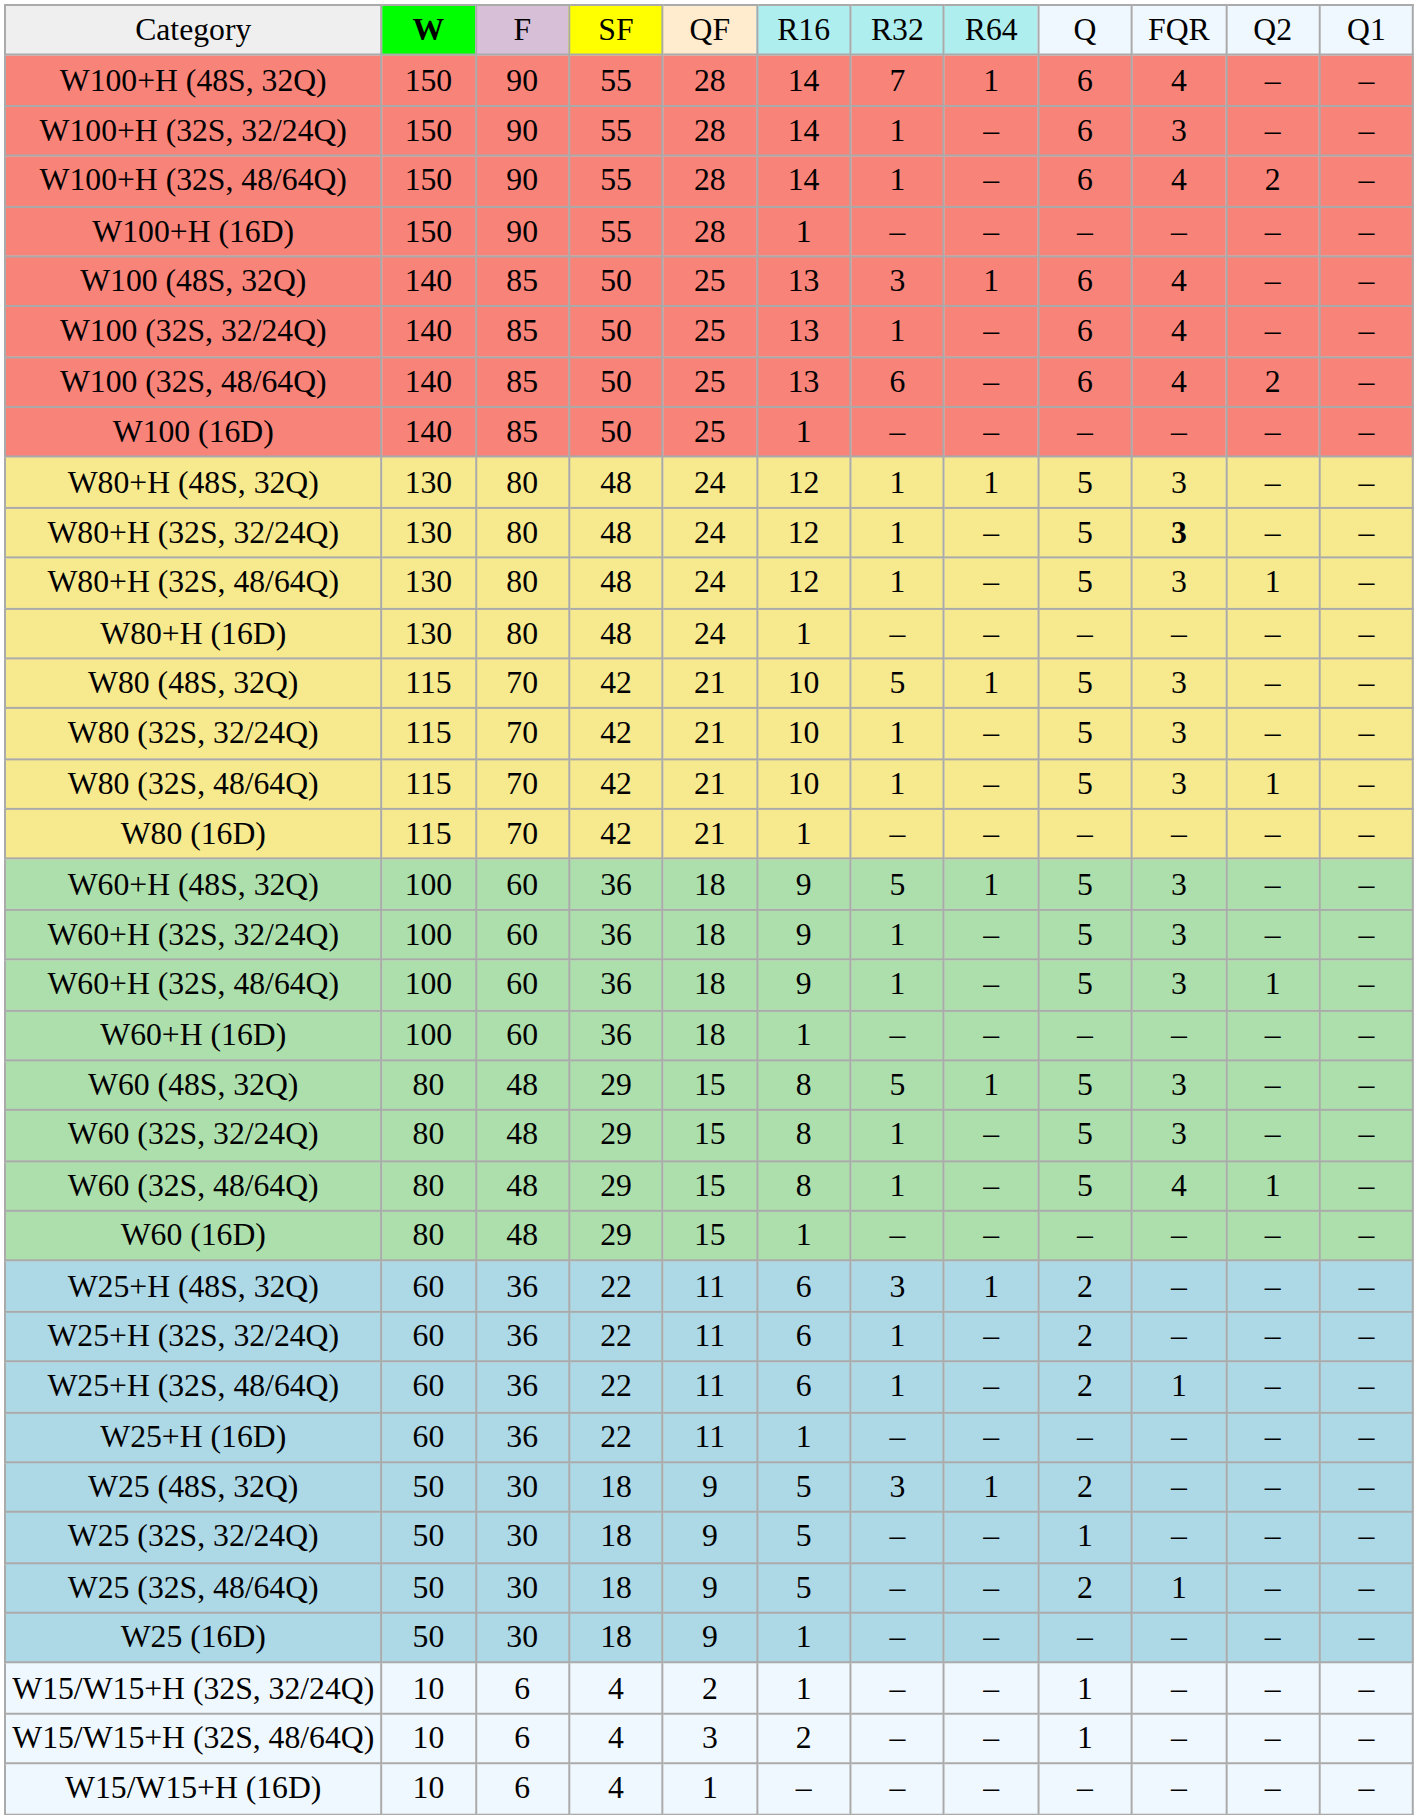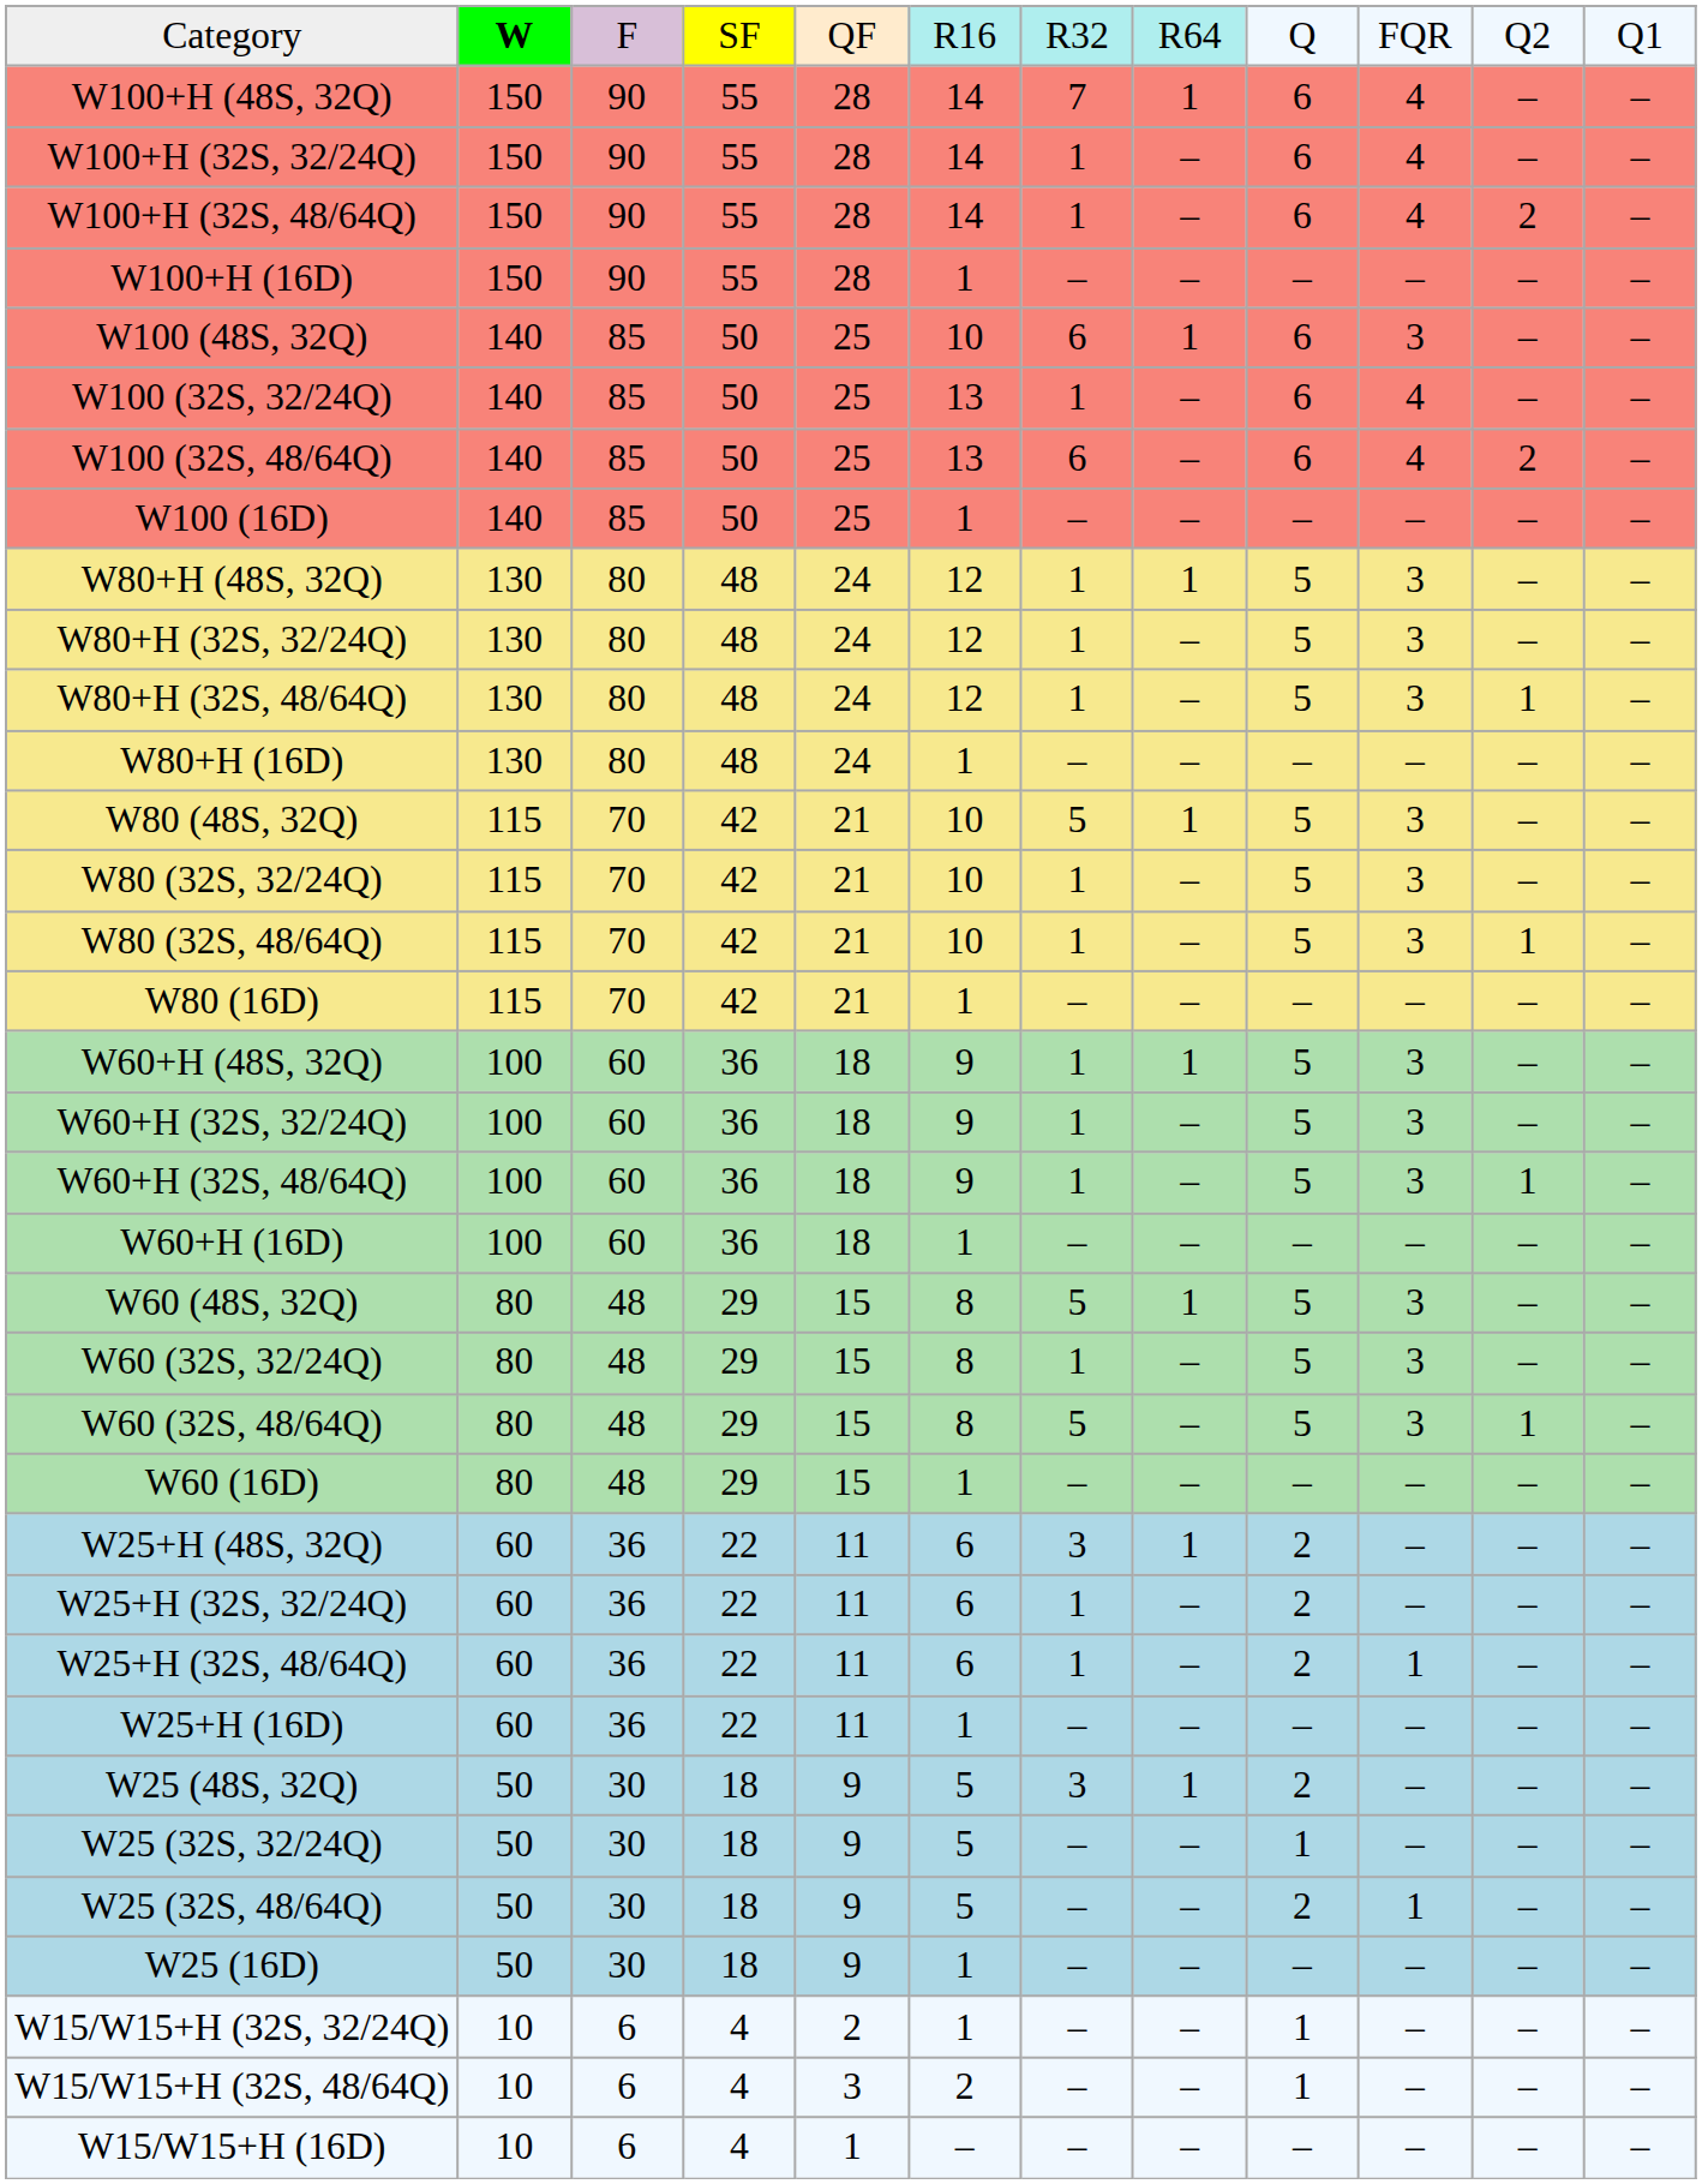W100+H (32S, 32/24Q) | column 10: 3 -> 4
W100 (48S, 32Q) | column 6: 13 -> 10
W100 (48S, 32Q) | column 7: 3 -> 6
W100 (48S, 32Q) | column 10: 4 -> 3
W80+H (32S, 32/24Q) | column 10: bold -> normal
W60+H (48S, 32Q) | column 7: 5 -> 1
W60 (32S, 48/64Q) | column 7: 1 -> 5
W60 (32S, 48/64Q) | column 10: 4 -> 3
